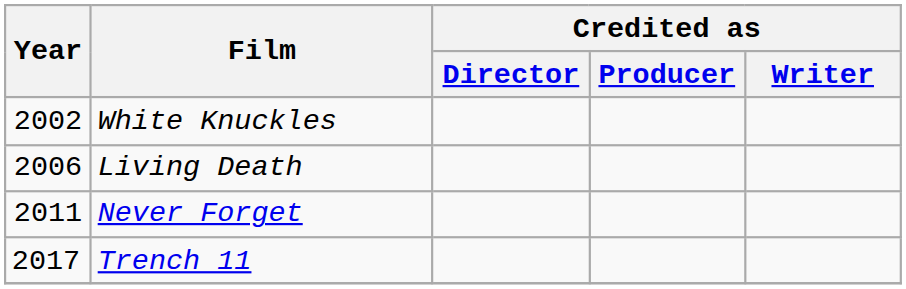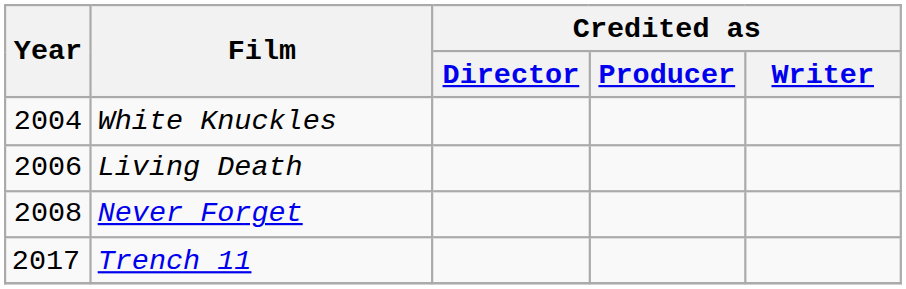White Knuckles | Year: 2002 -> 2004
Never Forget | Year: 2011 -> 2008
